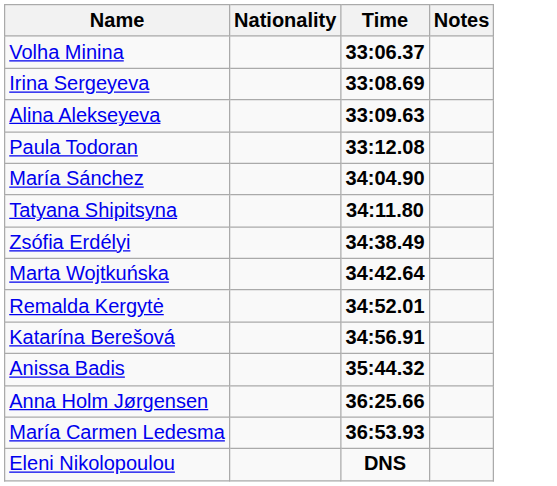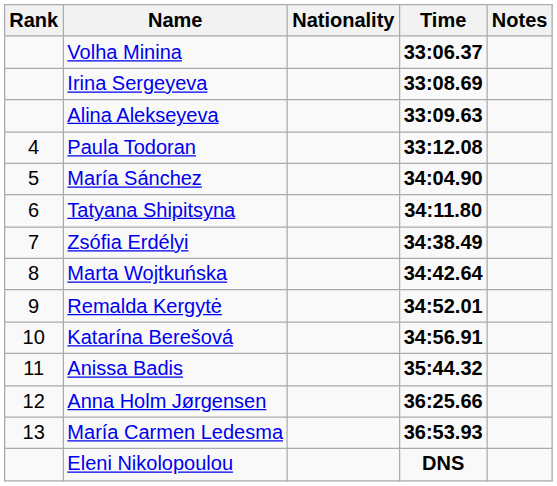+ column: Rank | 4 | 5 | 6 | 7 | 8 | 9 | 10 | 11 | 12 | 13
